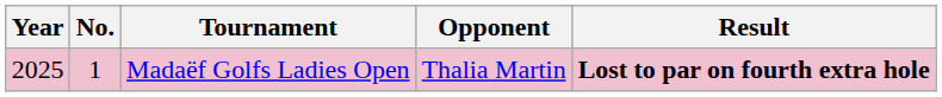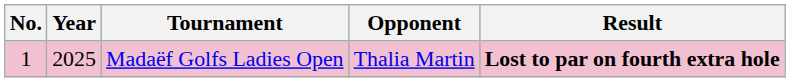columns swapped: No. <-> Year
